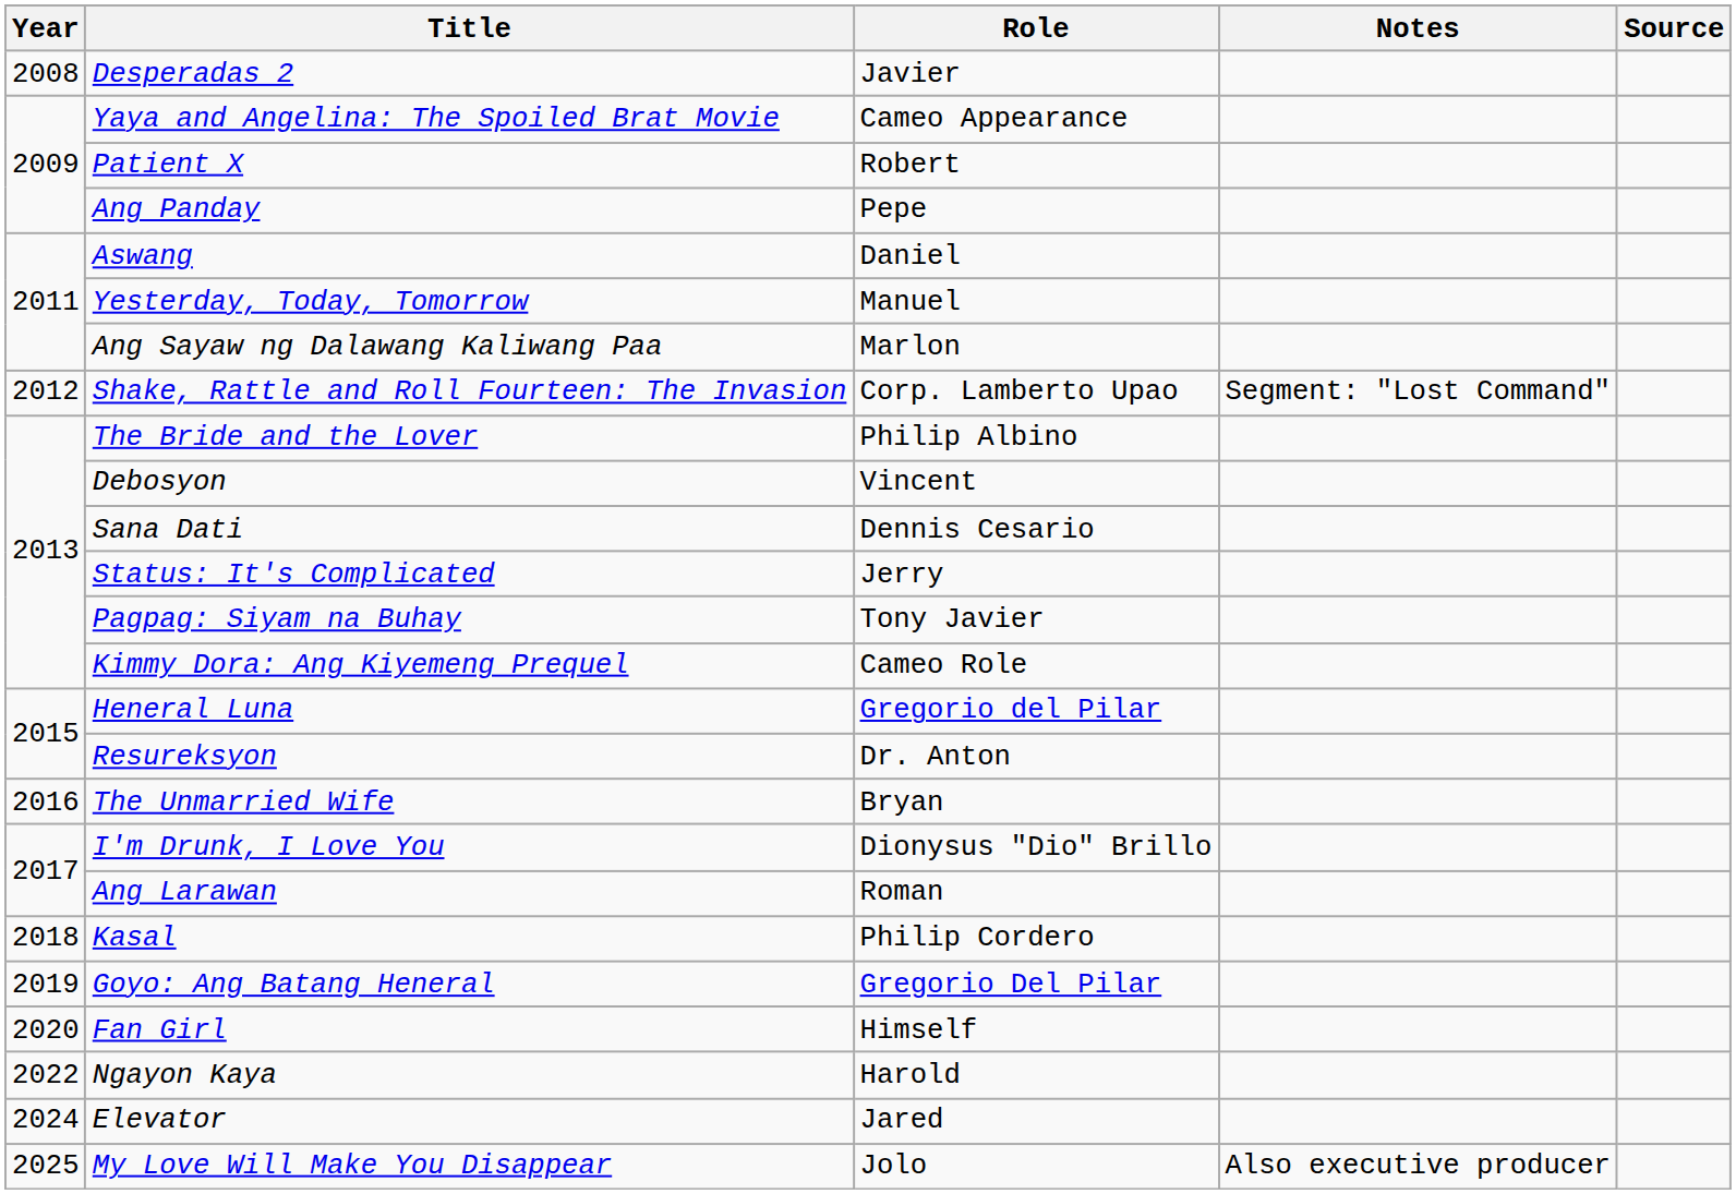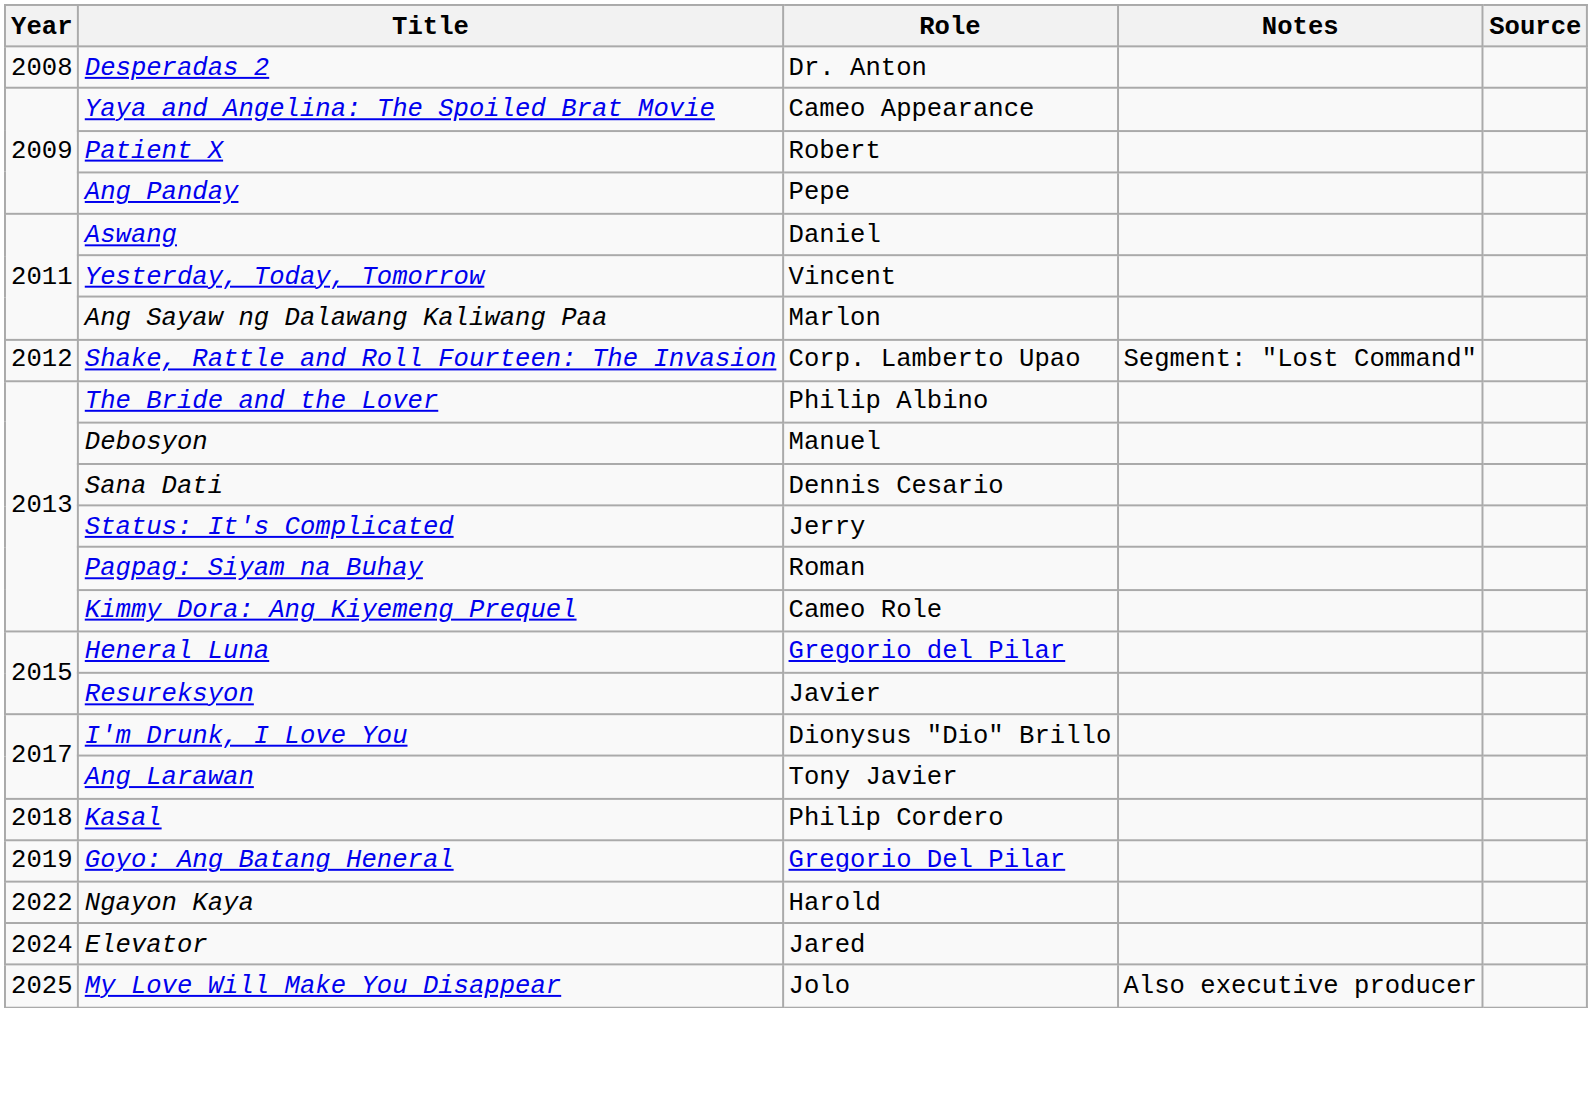Desperadas 2 | Role: Javier -> Dr. Anton
Yesterday, Today, Tomorrow | Role: Manuel -> Vincent
Debosyon | Role: Vincent -> Manuel
Pagpag: Siyam na Buhay | Role: Tony Javier -> Roman
Resureksyon | Role: Dr. Anton -> Javier
- row: 2016 | The Unmarried Wife | Bryan
Ang Larawan | Role: Roman -> Tony Javier
- row: 2020 | Fan Girl | Himself
